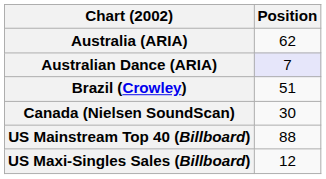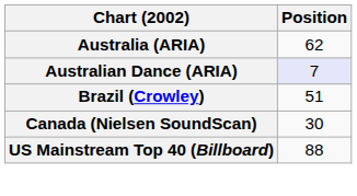- row: US Maxi-Singles Sales (Billboard) | 12
